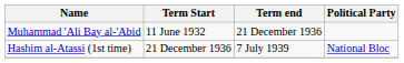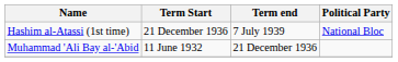rows swapped: Muhammad 'Ali Bay al-'Abid <-> Hashim al-Atassi (1st time)
